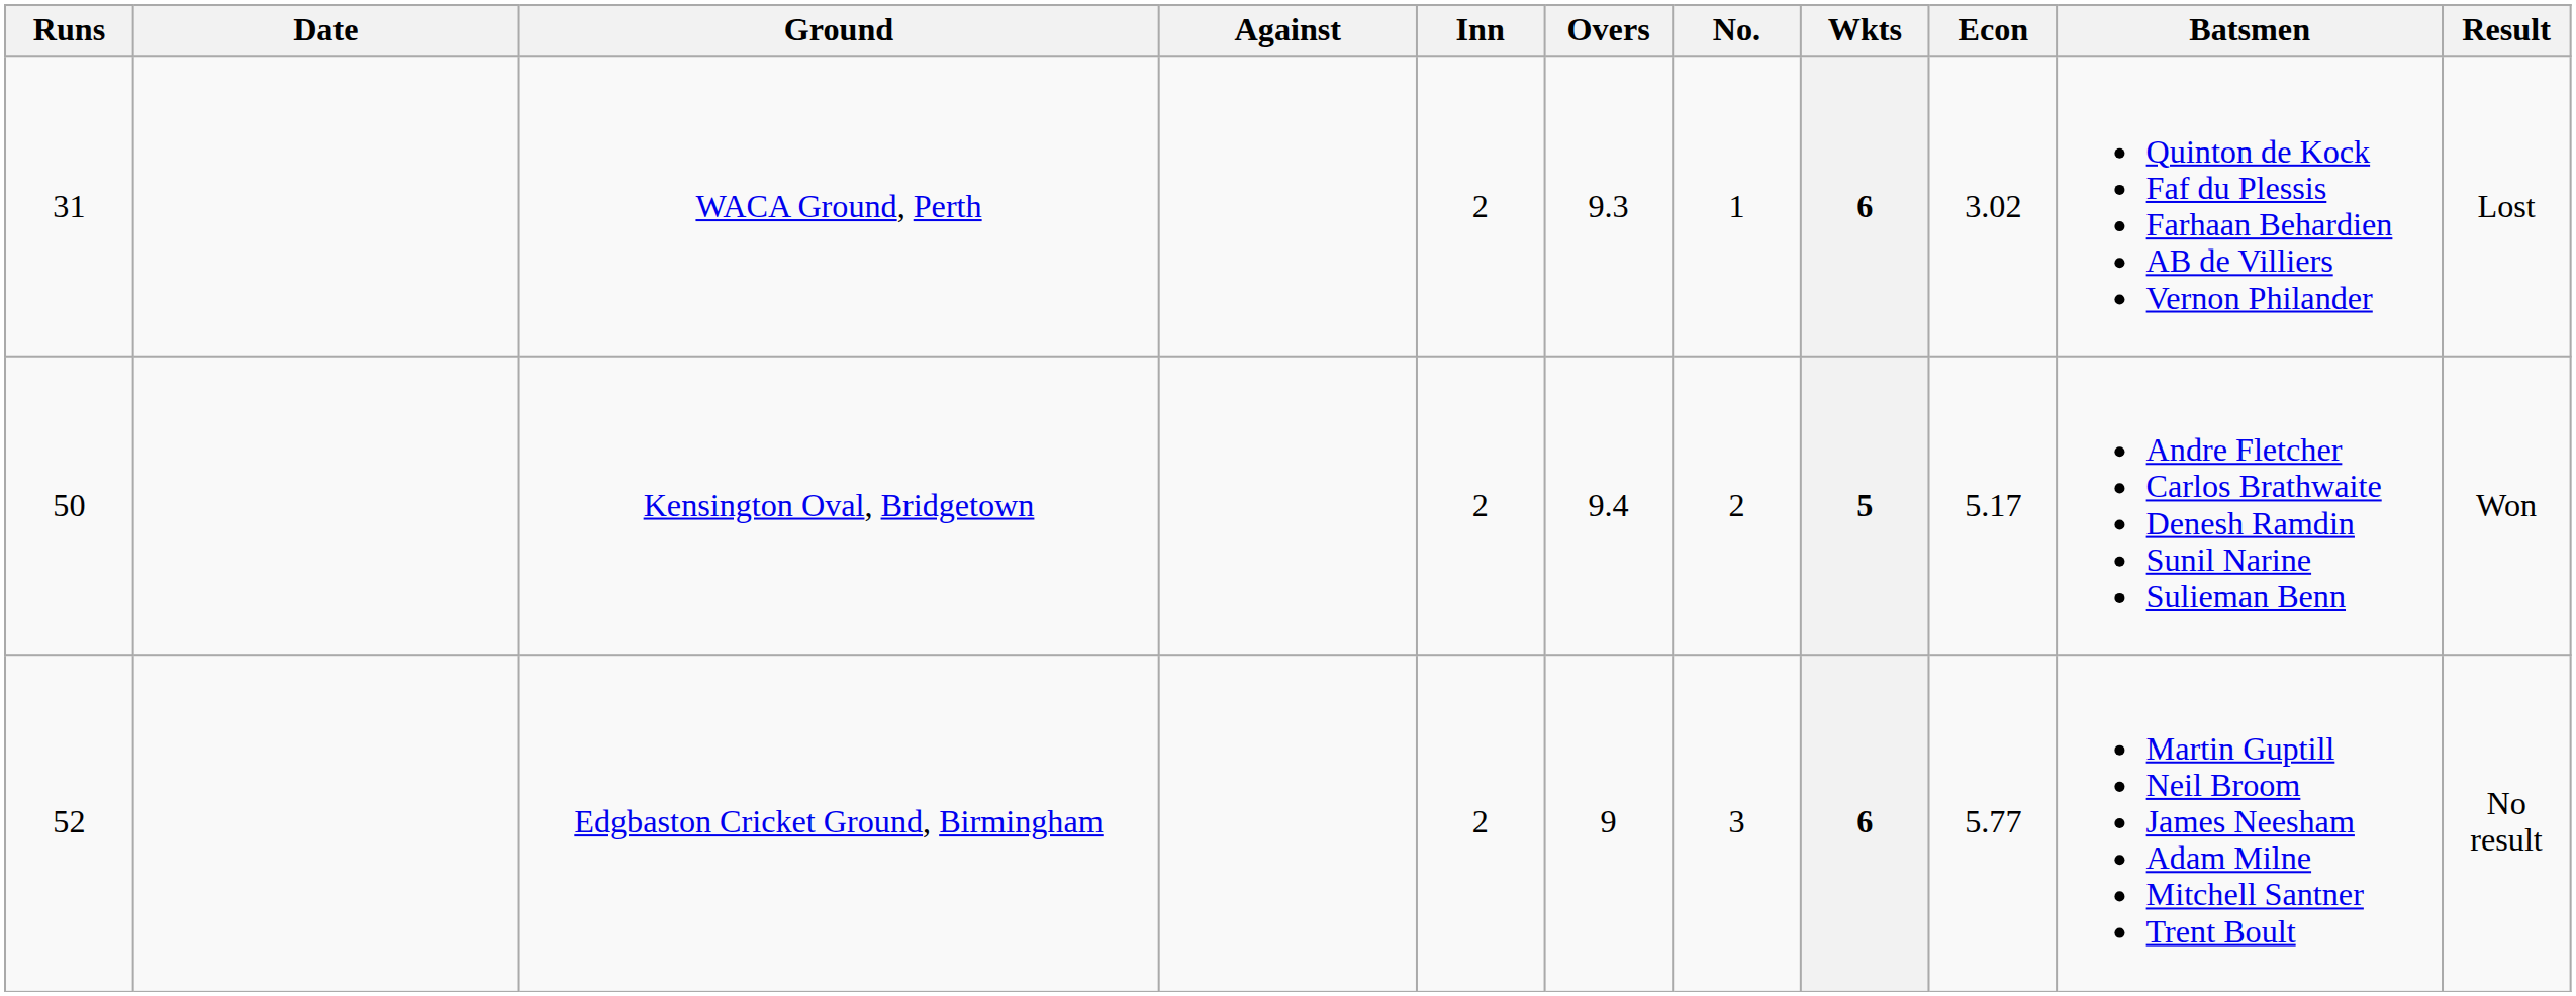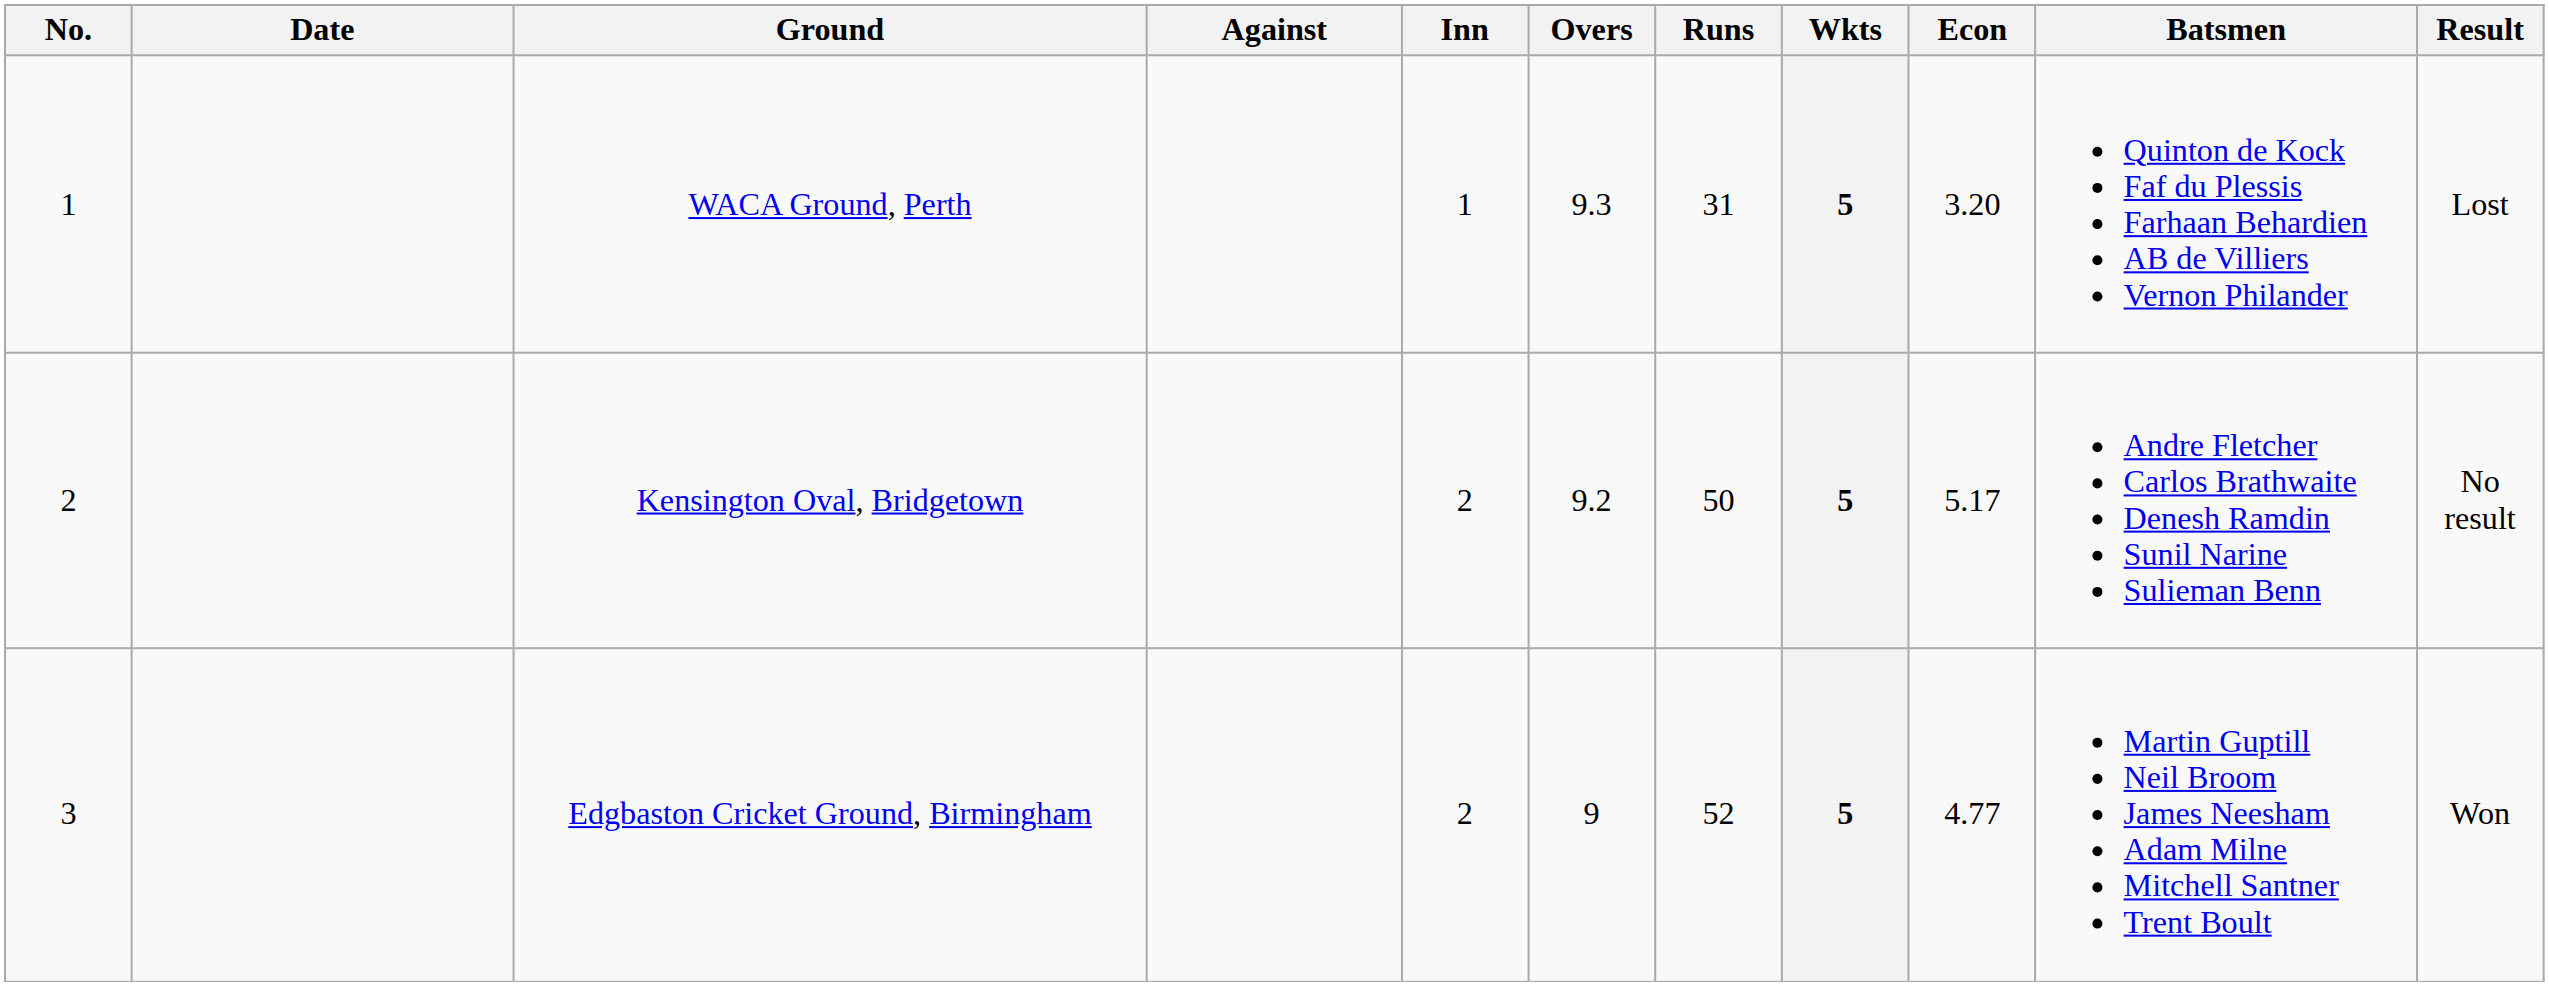columns swapped: No. <-> Runs
WACA Ground, Perth | Inn: 2 -> 1
WACA Ground, Perth | Wkts: 6 -> 5
WACA Ground, Perth | Econ: 3.02 -> 3.20
Kensington Oval, Bridgetown | Overs: 9.4 -> 9.2
Kensington Oval, Bridgetown | Result: Won -> No result
Edgbaston Cricket Ground, Birmingham | Wkts: 6 -> 5
Edgbaston Cricket Ground, Birmingham | Econ: 5.77 -> 4.77
Edgbaston Cricket Ground, Birmingham | Result: No result -> Won
